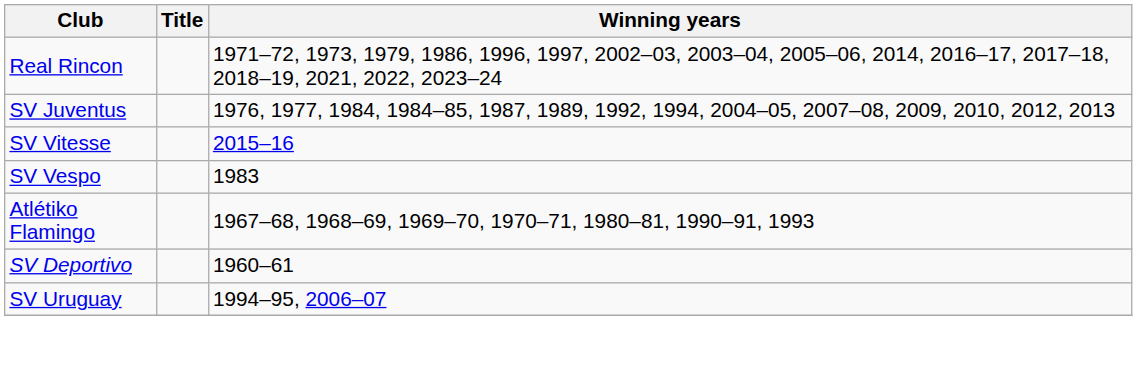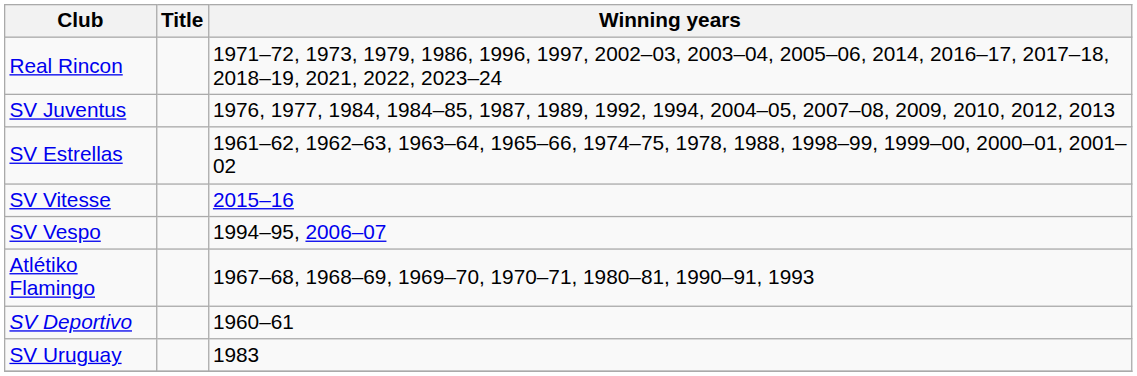+ row: SV Estrellas | 1961–62, 1962–63, 1963–64, 1965–66, 1974–75, 1978, 1988, 1998–99, 1999–00, 2000–01, 2001–02
SV Vespo | Winning years: 1983 -> 1994–95, 2006–07
SV Uruguay | Winning years: 1994–95, 2006–07 -> 1983
